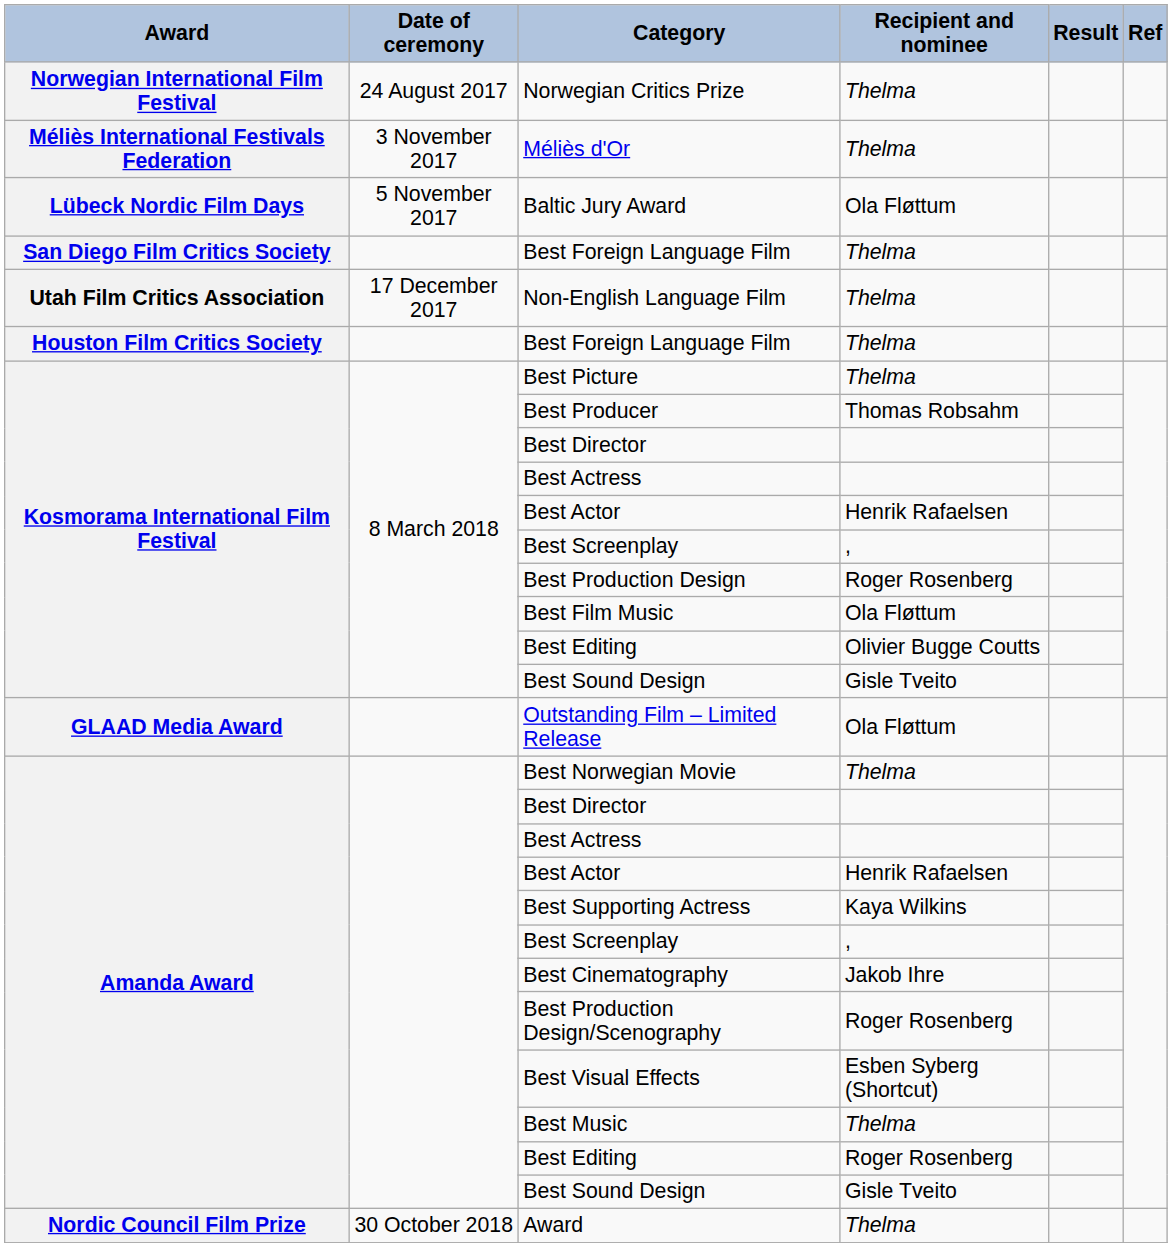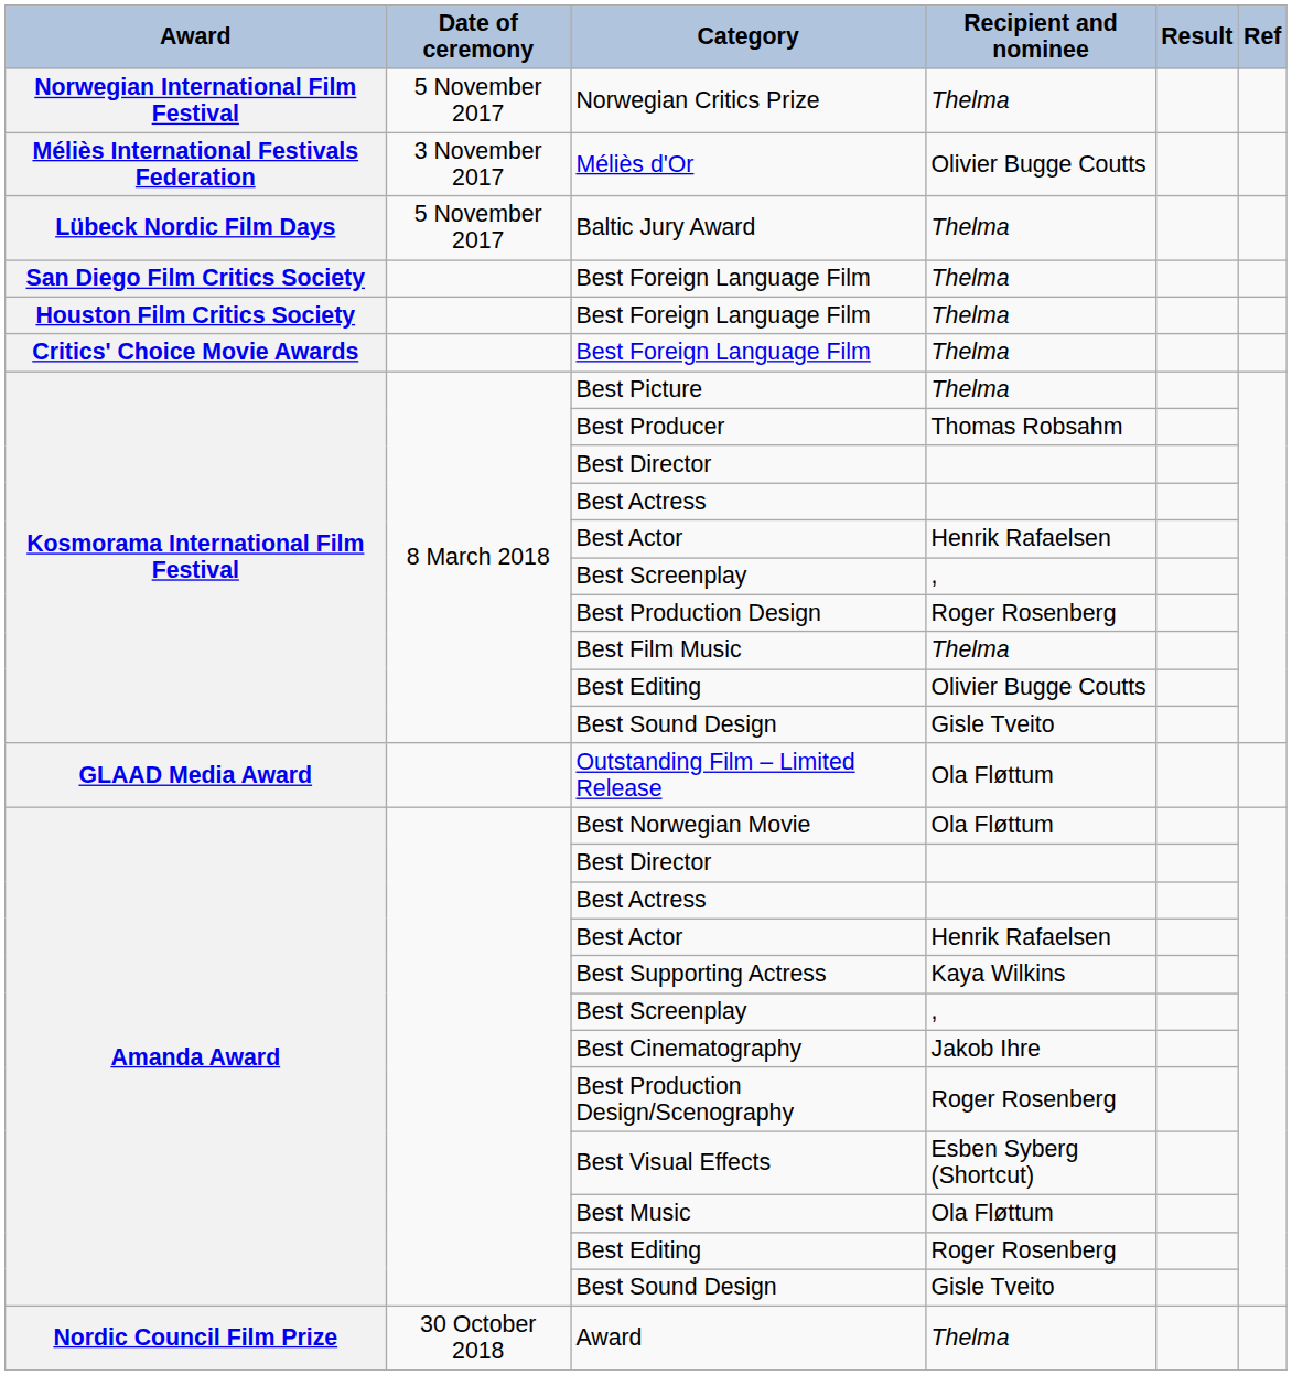Norwegian Critics Prize | Date of ceremony: 24 August 2017 -> 5 November 2017
Méliès d'Or | Recipient and nominee: Thelma -> Olivier Bugge Coutts
Baltic Jury Award | Recipient and nominee: Ola Fløttum -> Thelma
- row: Utah Film Critics Association | 17 December 2017 | Non-English Language Film | Thelma
+ row: Critics' Choice Movie Awards | Best Foreign Language Film | Thelma
Best Film Music | Recipient and nominee: Ola Fløttum -> Thelma
Best Norwegian Movie | Recipient and nominee: Thelma -> Ola Fløttum
Best Music | Recipient and nominee: Thelma -> Ola Fløttum
